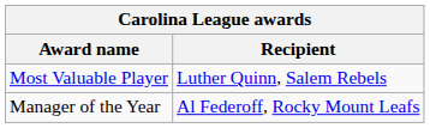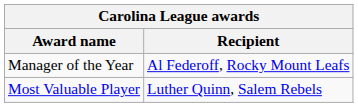rows swapped: Most Valuable Player <-> Manager of the Year
